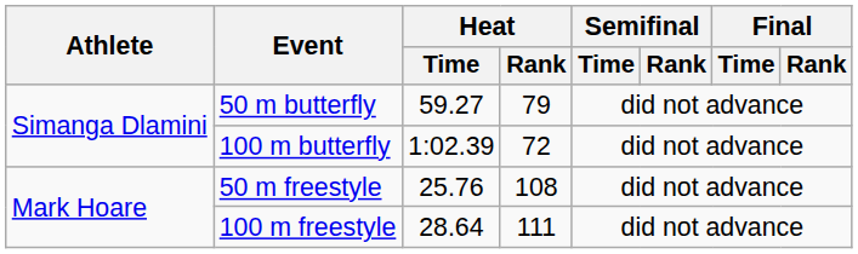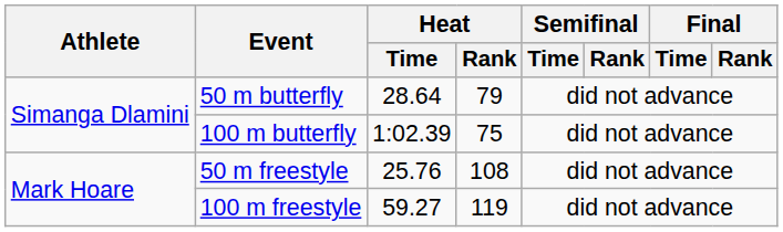50 m butterfly | Heat / Time: 59.27 -> 28.64
100 m butterfly | Heat / Rank: 72 -> 75
100 m freestyle | Heat / Time: 28.64 -> 59.27
100 m freestyle | Heat / Rank: 111 -> 119
